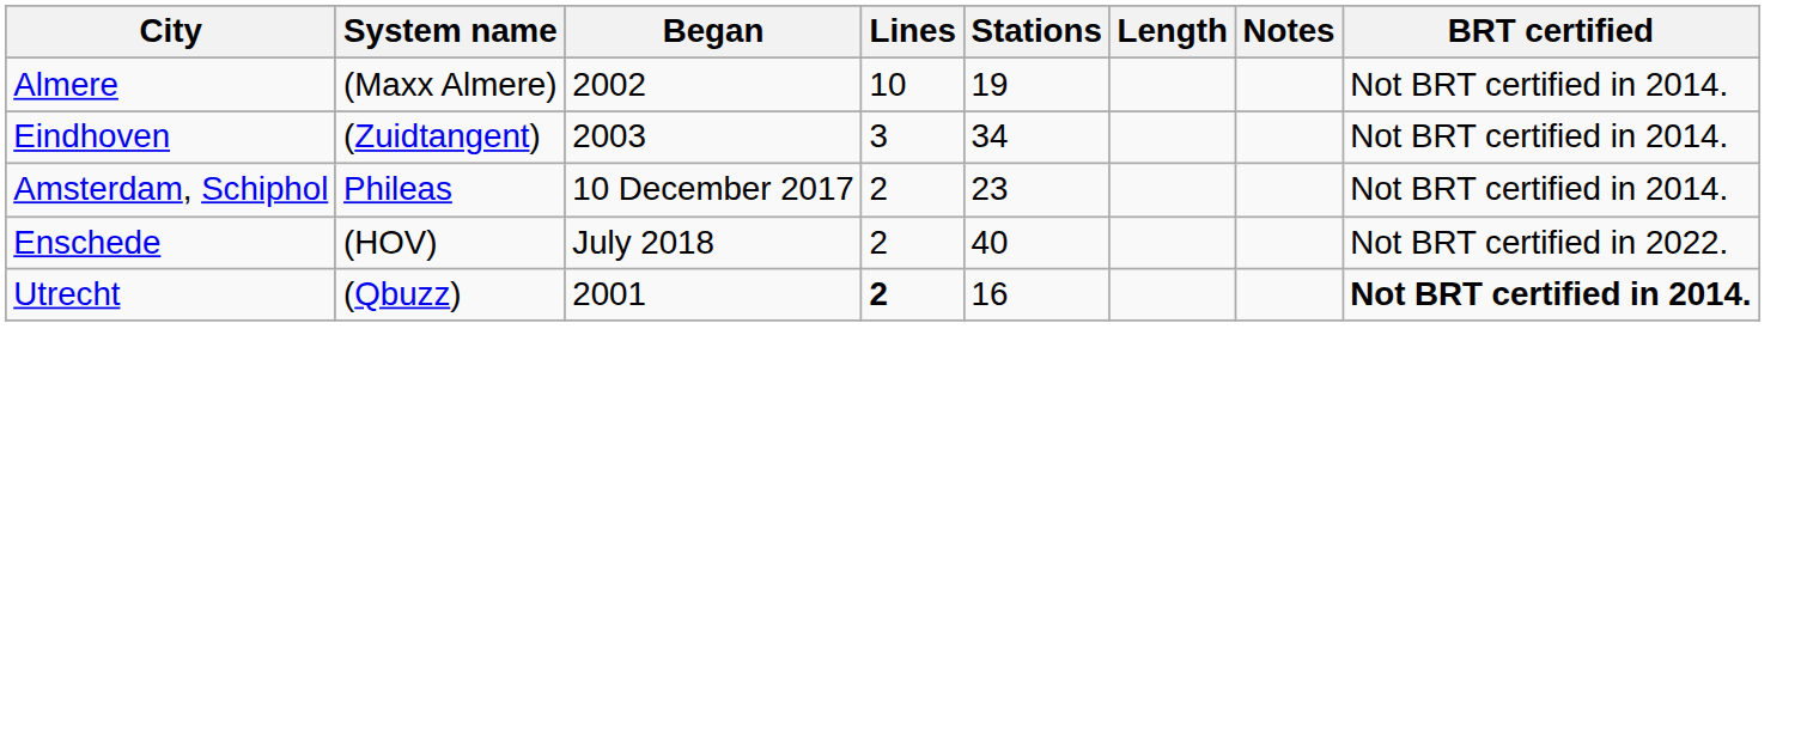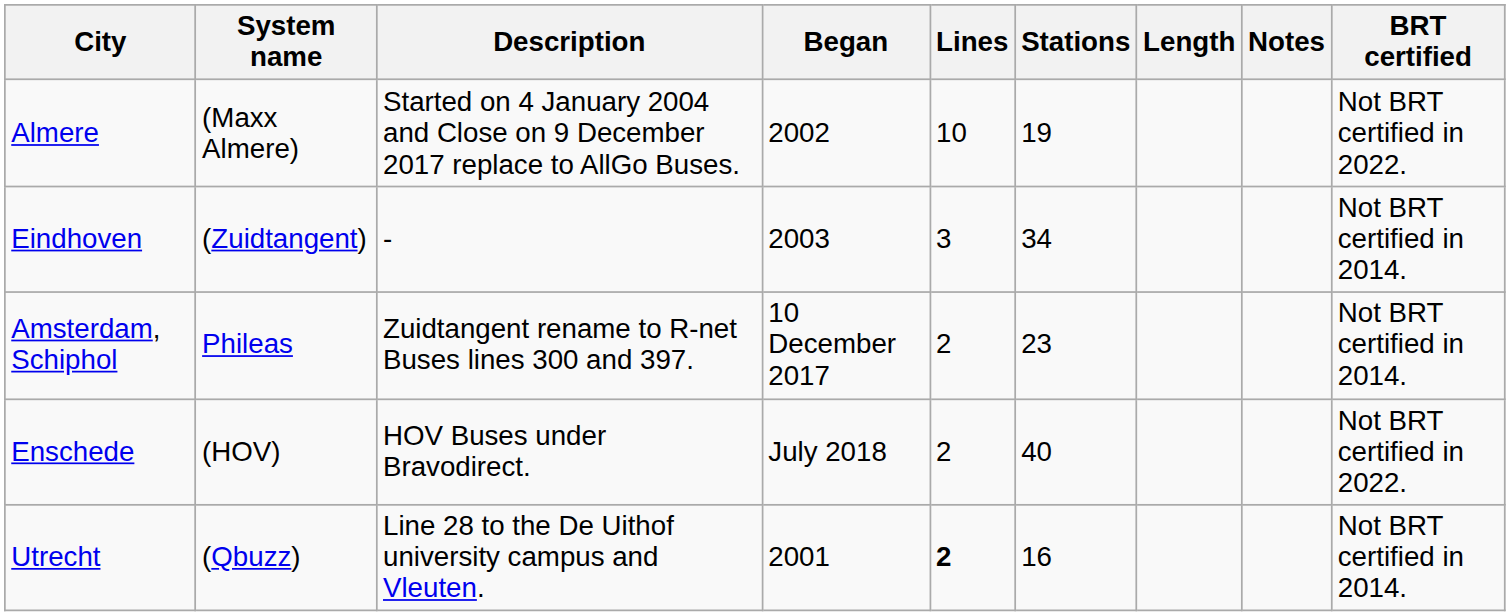+ column: Description | Started on 4 January 2004 and Close on 9 December 2017 replace to AllGo Buses. | - | Zuidtangent rename to R-net Buses lines 300 and 397. | HOV Buses under Bravodirect. | Line 28 to the De Uithof university campus and Vleuten.
Almere | BRT certified: Not BRT certified in 2014. -> Not BRT certified in 2022.
Utrecht | BRT certified: bold -> normal
